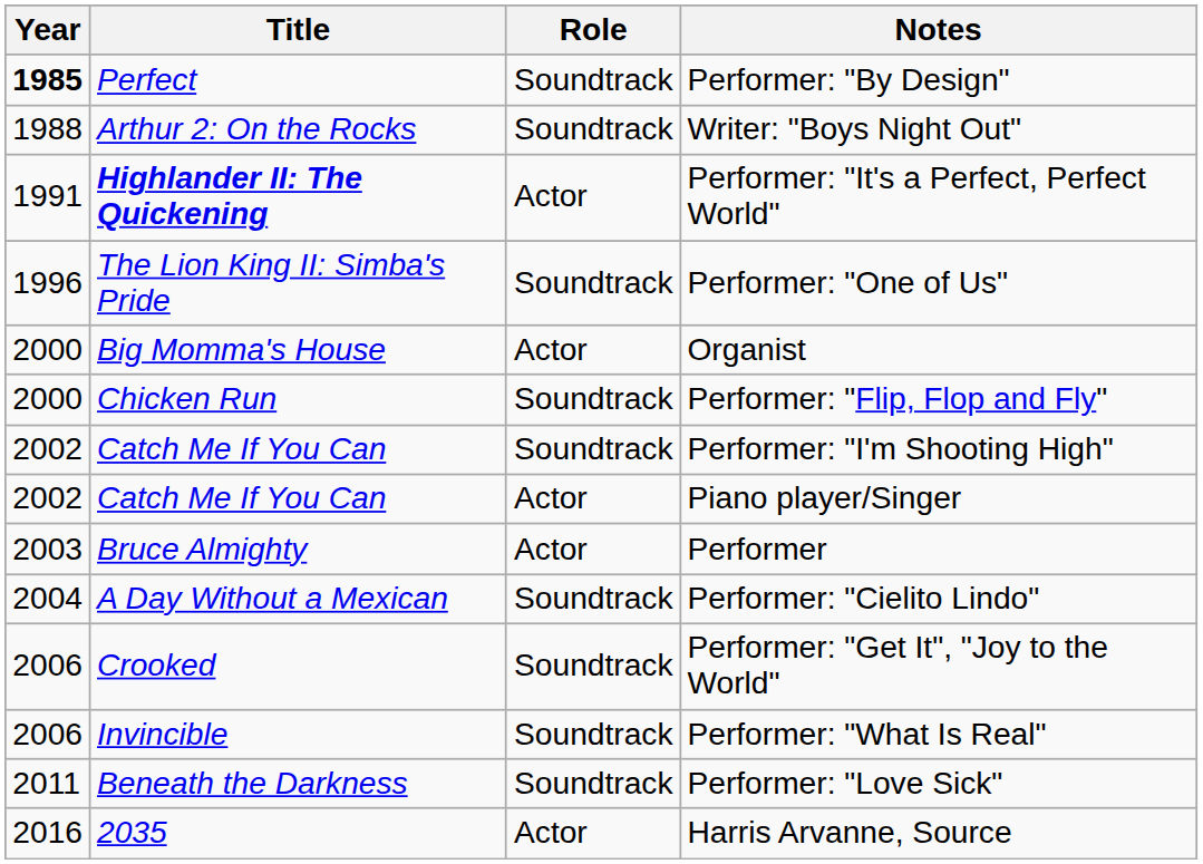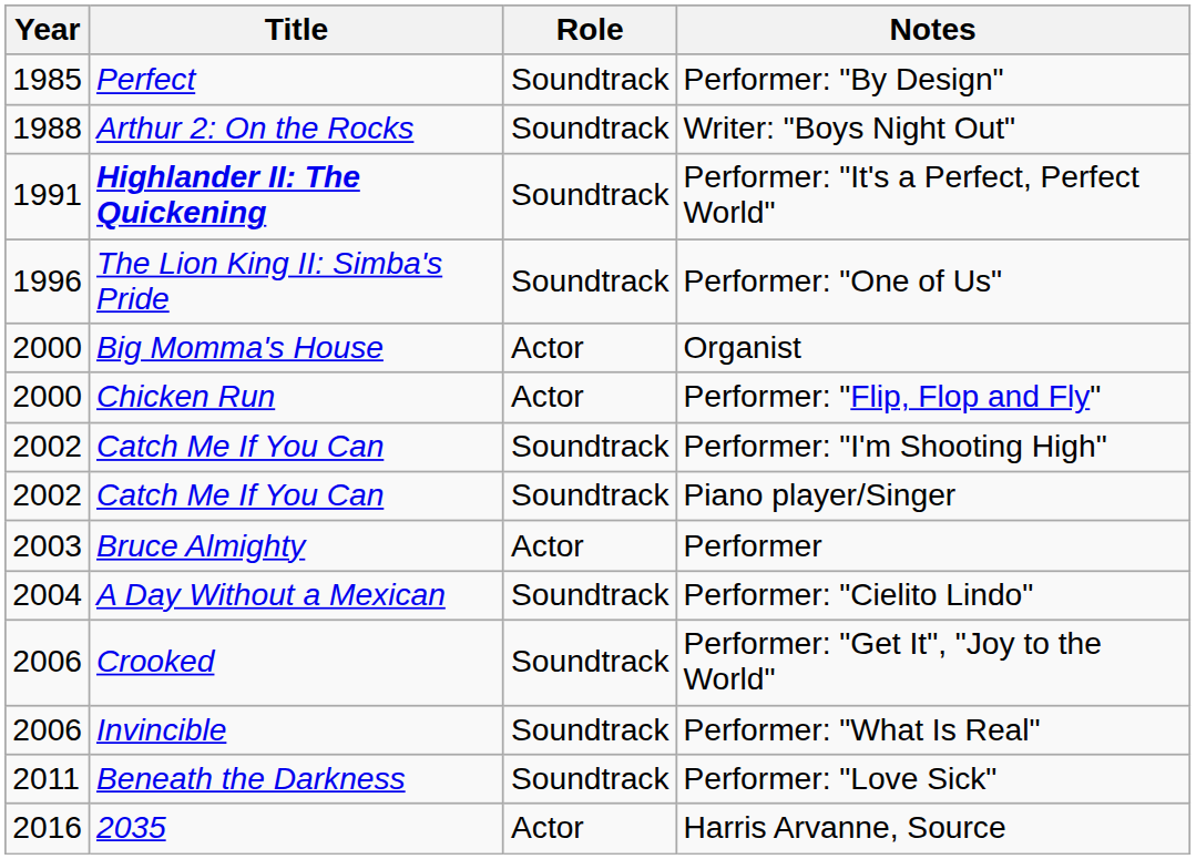Performer: "By Design" | Year: bold -> normal
Performer: "It's a Perfect, Perfect World" | Role: Actor -> Soundtrack
Performer: "Flip, Flop and Fly" | Role: Soundtrack -> Actor
Piano player/Singer | Role: Actor -> Soundtrack
